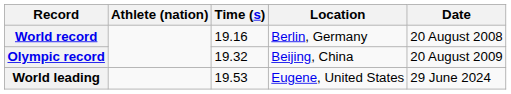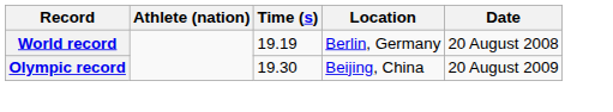World record | Time (s): 19.16 -> 19.19
Olympic record | Time (s): 19.32 -> 19.30
- row: World leading | 19.53 | Eugene, United States | 29 June 2024
